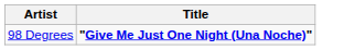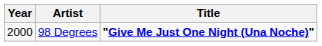+ column: Year | 2000
